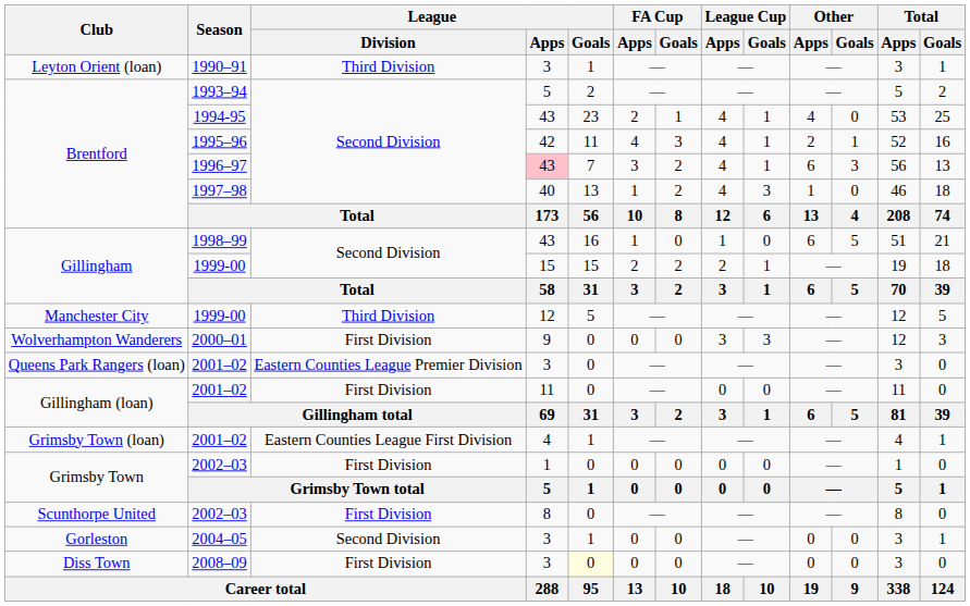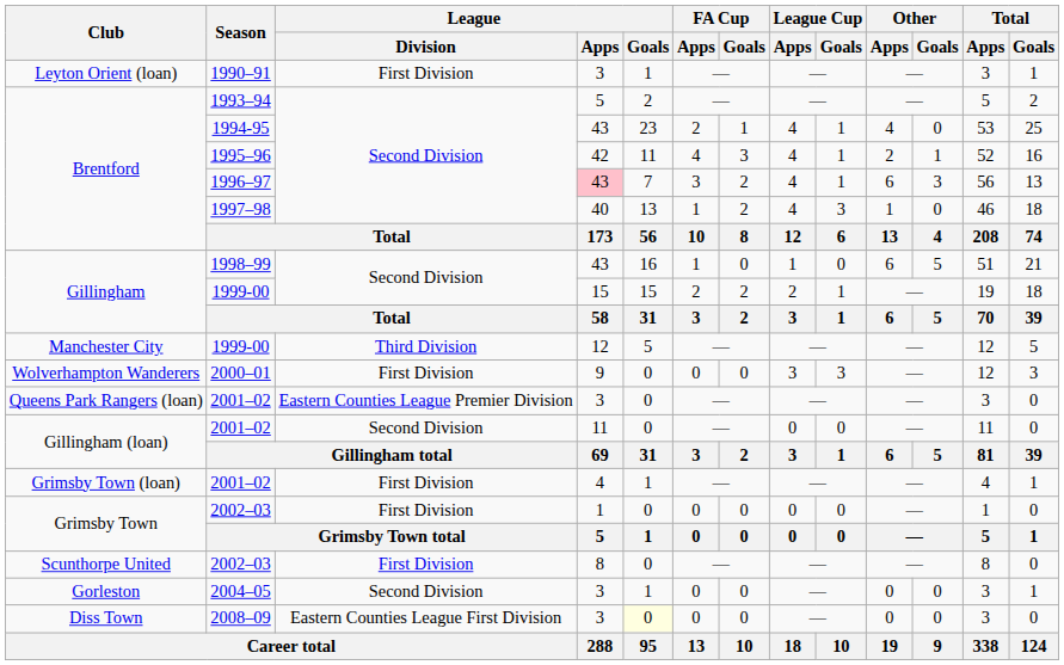1990–91 | League / Division: Third Division -> First Division
Gillingham (loan) / 2001–02 | League / Division: First Division -> Second Division
Grimsby Town (loan) / 2001–02 | League / Division: Eastern Counties League First Division -> First Division
2008–09 | League / Division: First Division -> Eastern Counties League First Division
